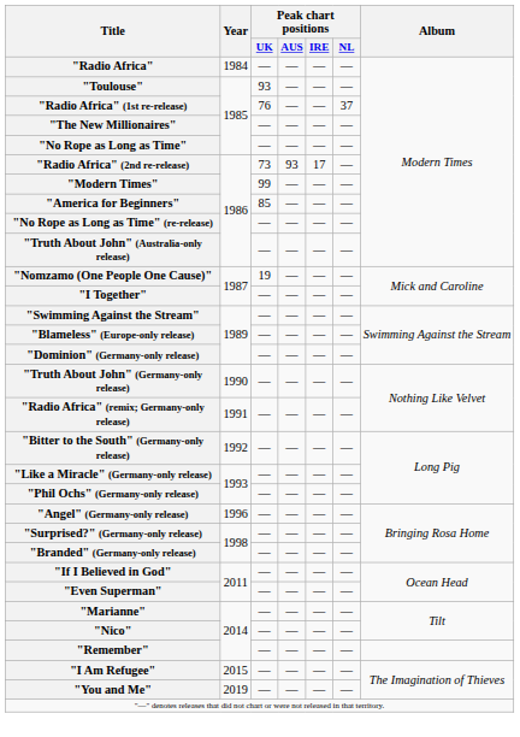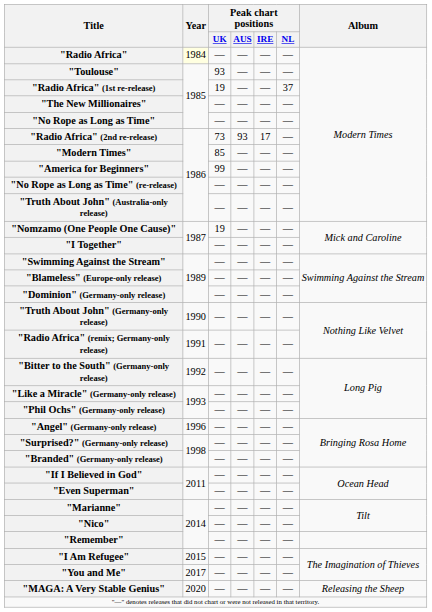"Radio Africa" | Year: no background -> lightyellow background
"Radio Africa" (1st re-release) | Peak chart positions / UK: 76 -> 19
"Modern Times" | Peak chart positions / UK: 99 -> 85
"America for Beginners" | Peak chart positions / UK: 85 -> 99
"You and Me" | Year: 2019 -> 2017
+ row: "MAGA: A Very Stable Genius" | 2020 | — | — | — | — | Releasing the Sheep
